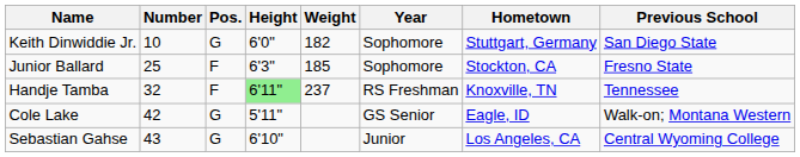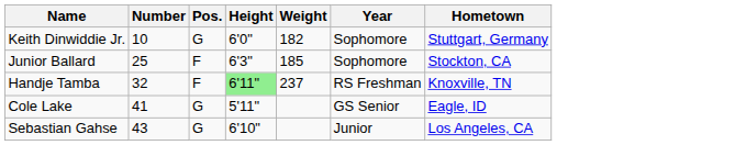- column: Previous School | San Diego State | Fresno State | Tennessee | Walk-on; Montana Western | Central Wyoming College
Cole Lake | Number: 42 -> 41
